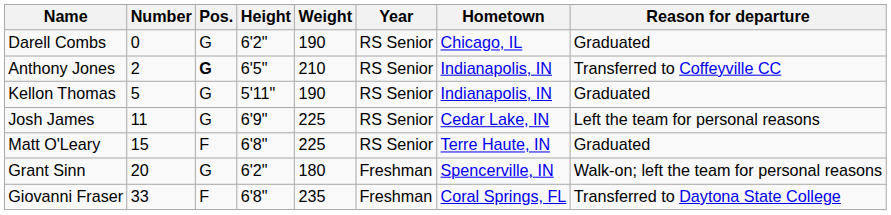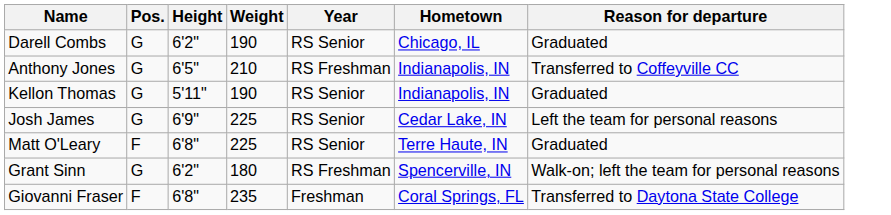- column: Number | 0 | 2 | 5 | 11 | 15 | 20 | 33
Anthony Jones | Pos.: bold -> normal
Anthony Jones | Year: RS Senior -> RS Freshman
Grant Sinn | Year: Freshman -> RS Freshman
